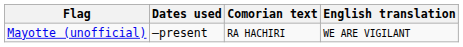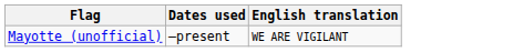- column: Comorian text | RA HACHIRI
